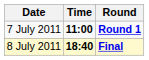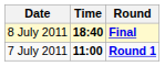rows swapped: 7 July 2011 <-> 8 July 2011
